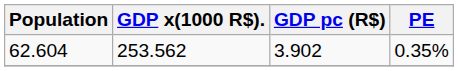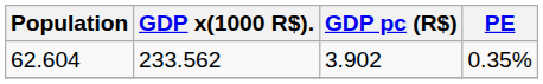62.604 | GDP x(1000 R$).: 253.562 -> 233.562
